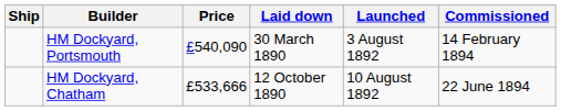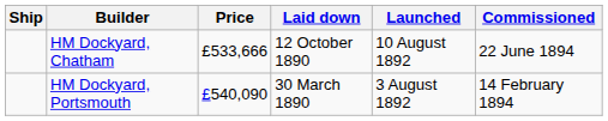rows swapped: HM Dockyard, Portsmouth <-> HM Dockyard, Chatham
